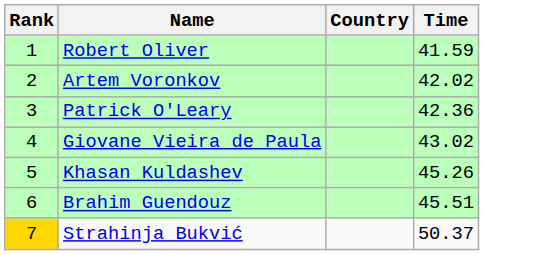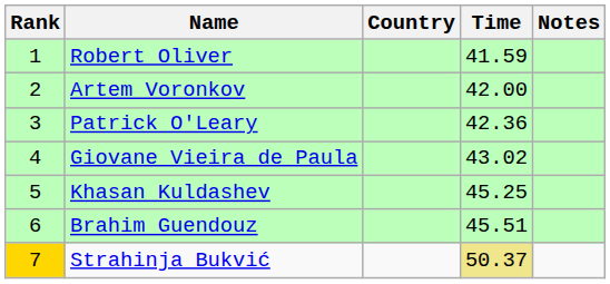+ column: Notes
Artem Voronkov | Time: 42.02 -> 42.00
Khasan Kuldashev | Time: 45.26 -> 45.25
Strahinja Bukvić | Time: no background -> khaki background
